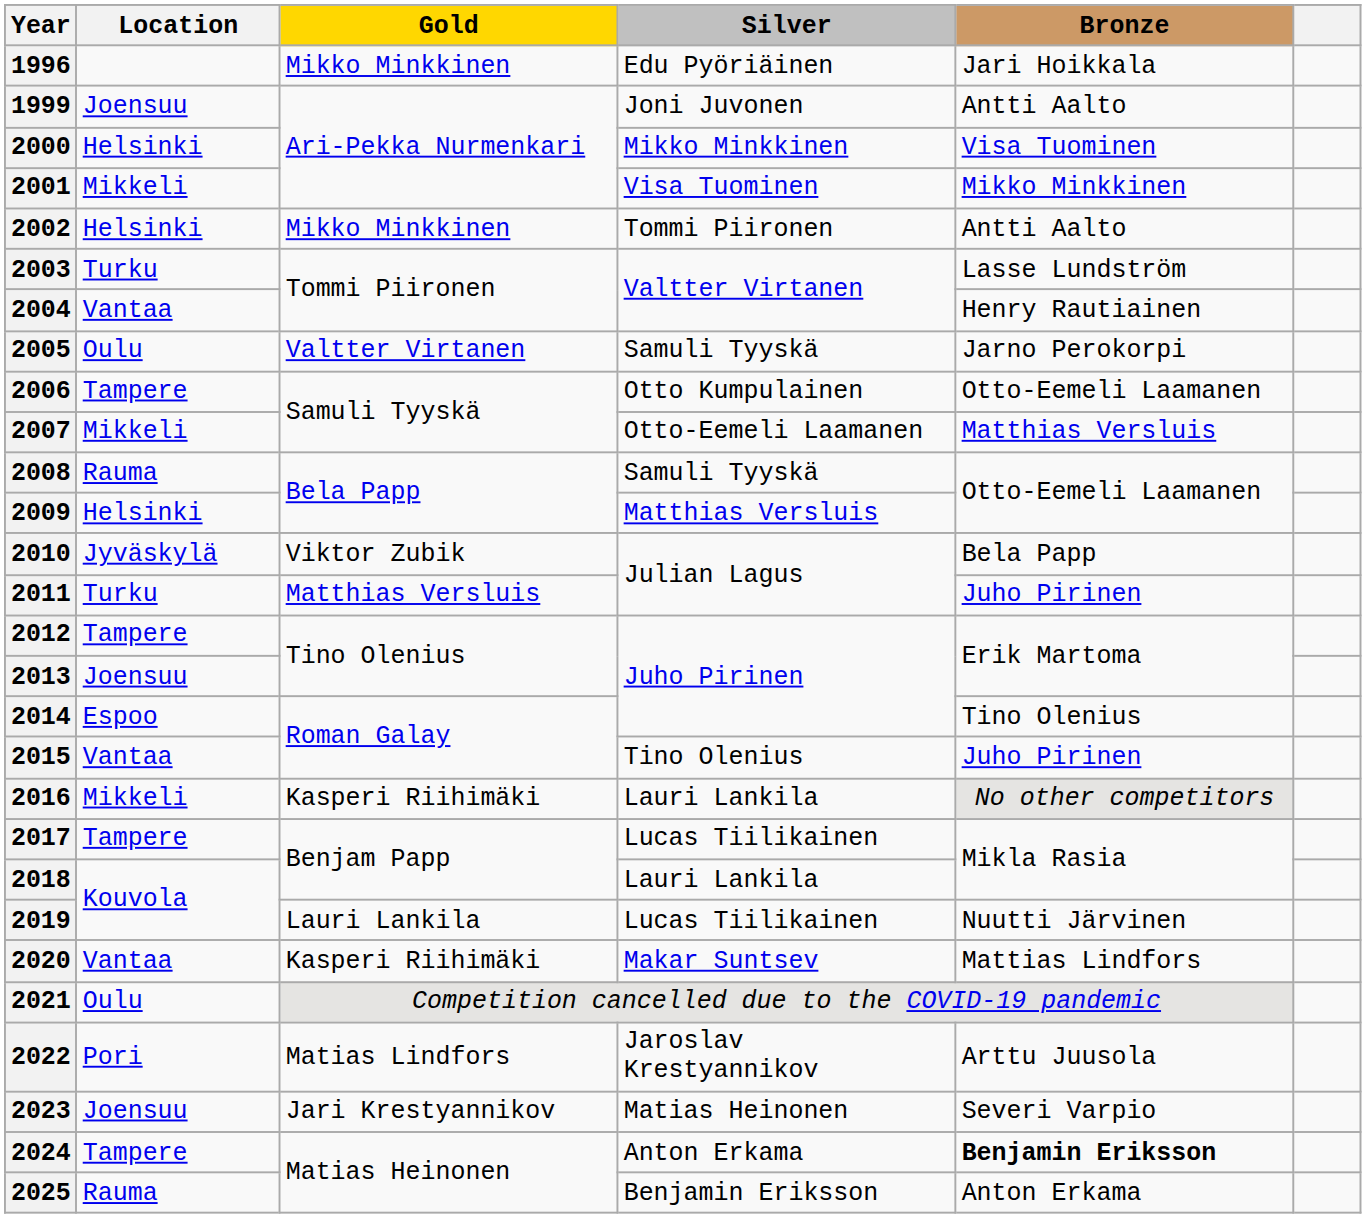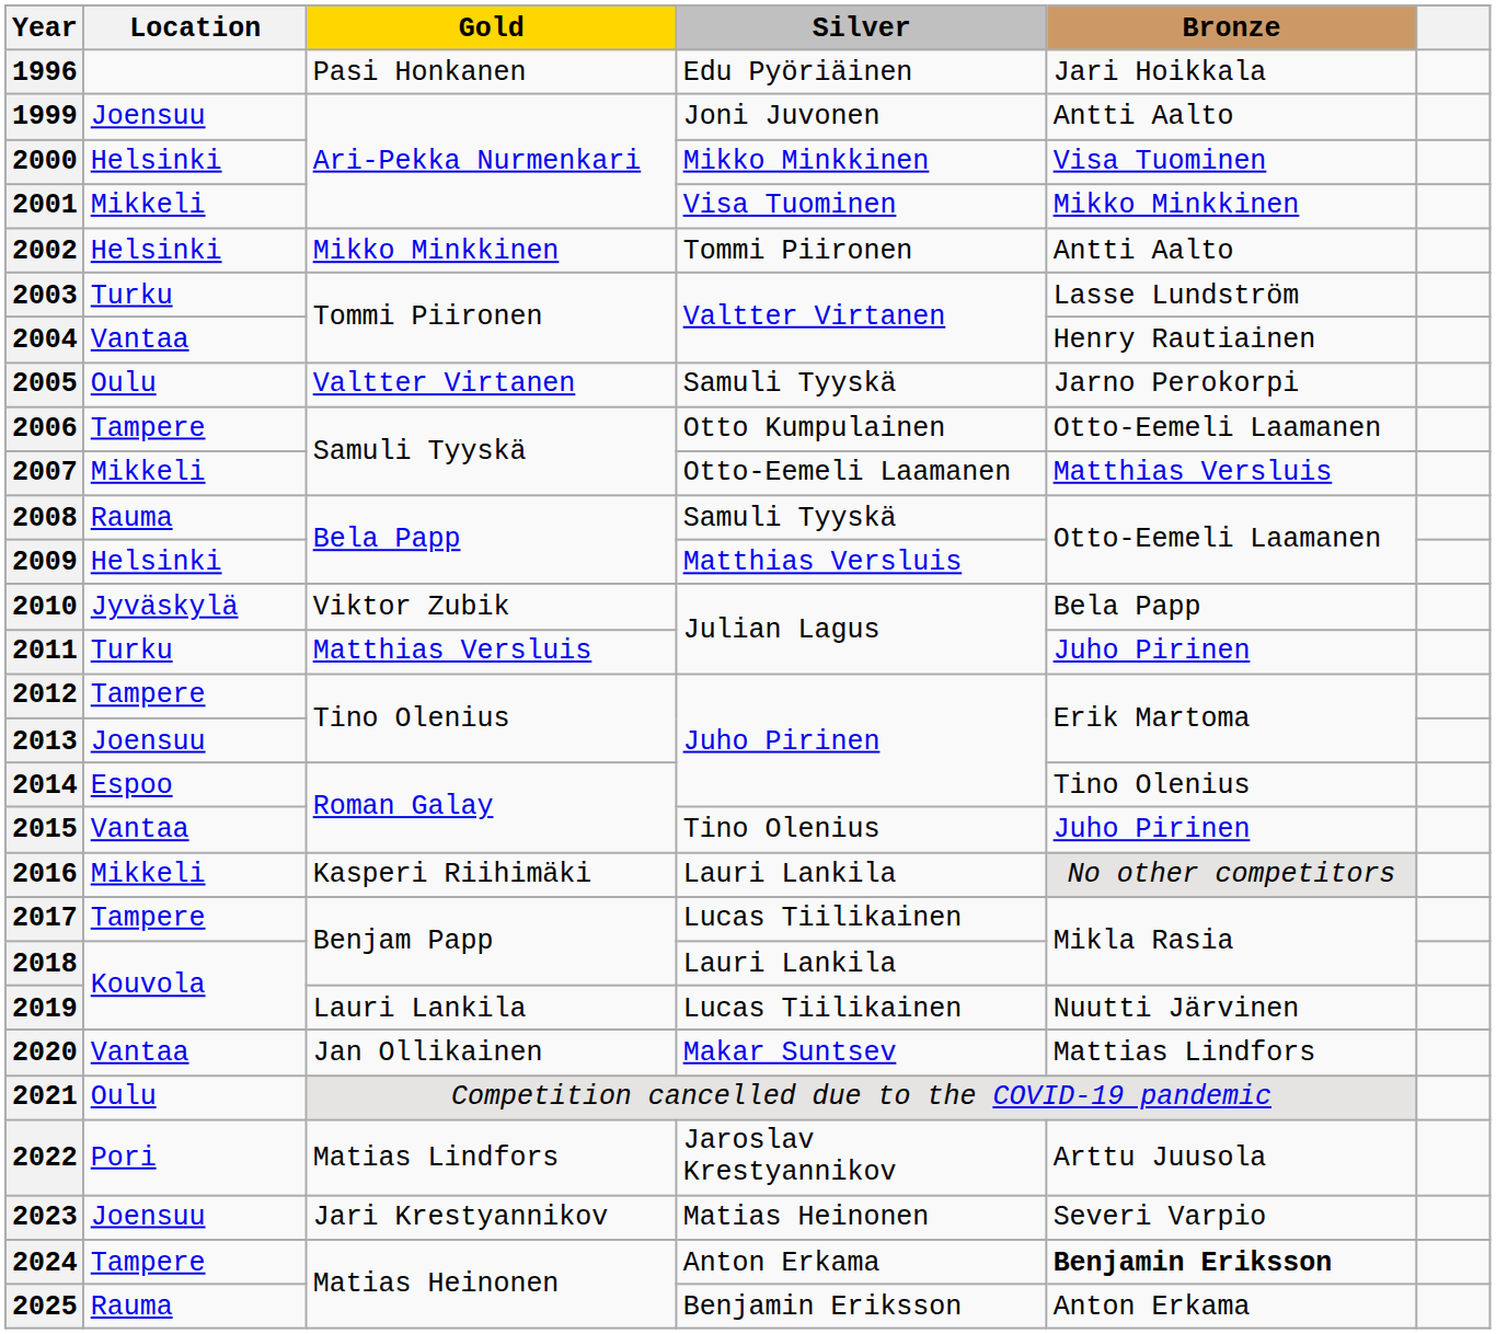1996 | Gold: Mikko Minkkinen -> Pasi Honkanen
2020 | Gold: Kasperi Riihimäki -> Jan Ollikainen
